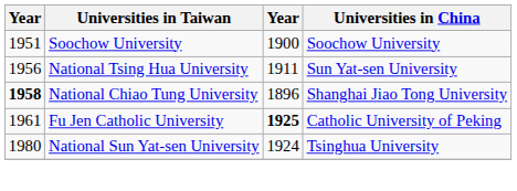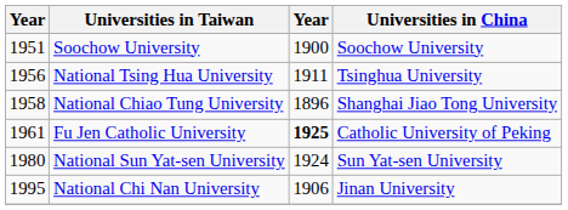National Tsing Hua University | Universities in China: Sun Yat-sen University -> Tsinghua University
National Chiao Tung University | column 1: bold -> normal
National Sun Yat-sen University | Universities in China: Tsinghua University -> Sun Yat-sen University
+ row: 1995 | National Chi Nan University | 1906 | Jinan University
